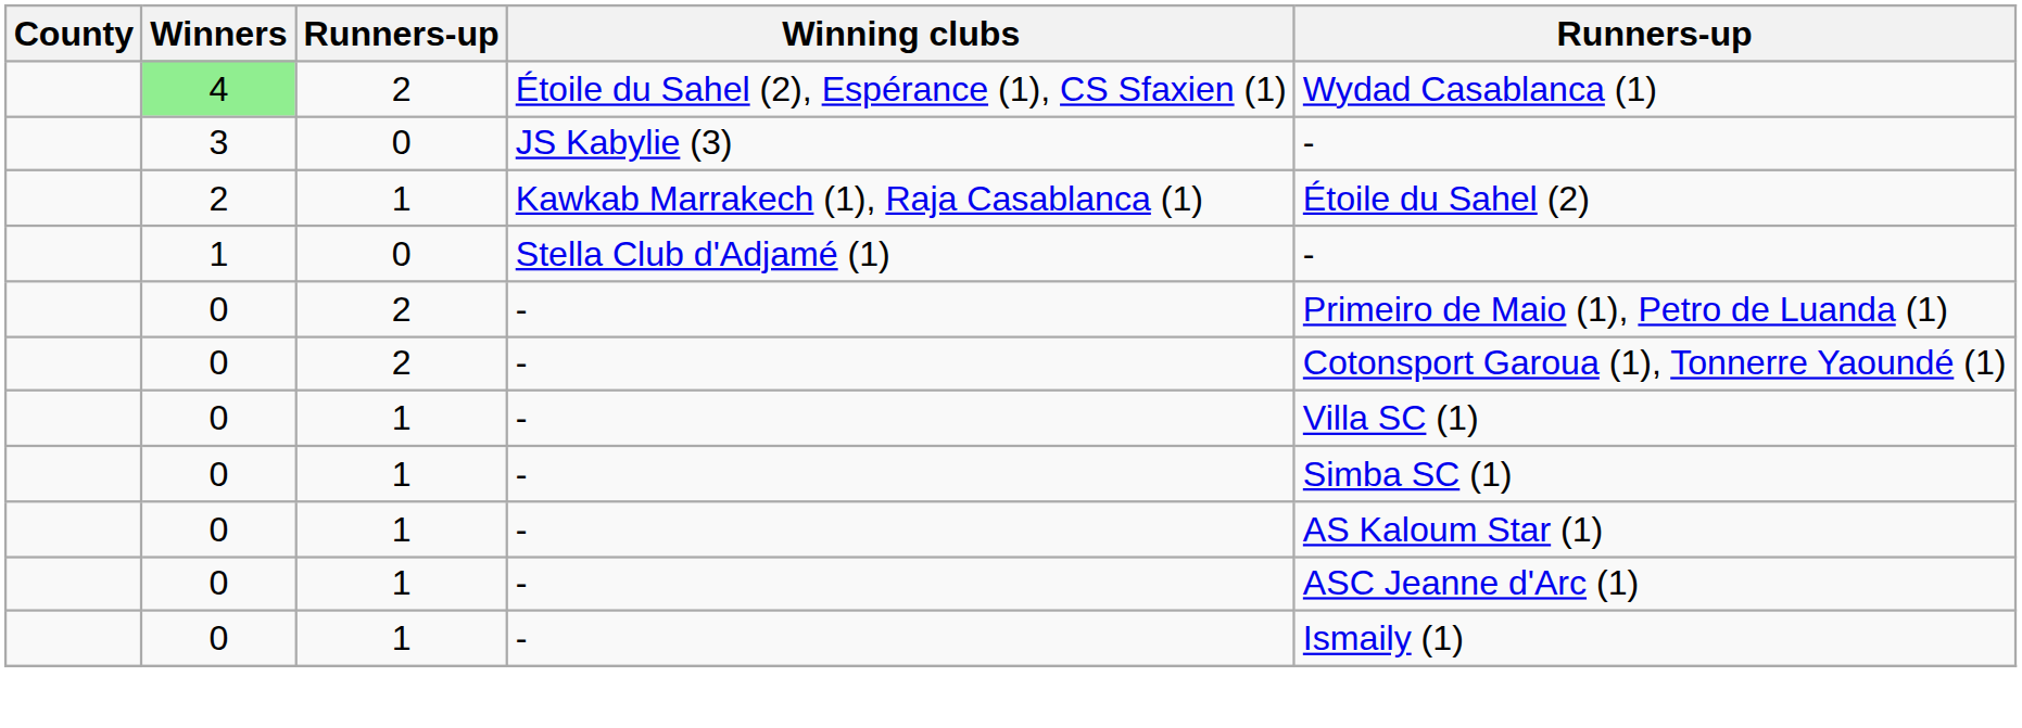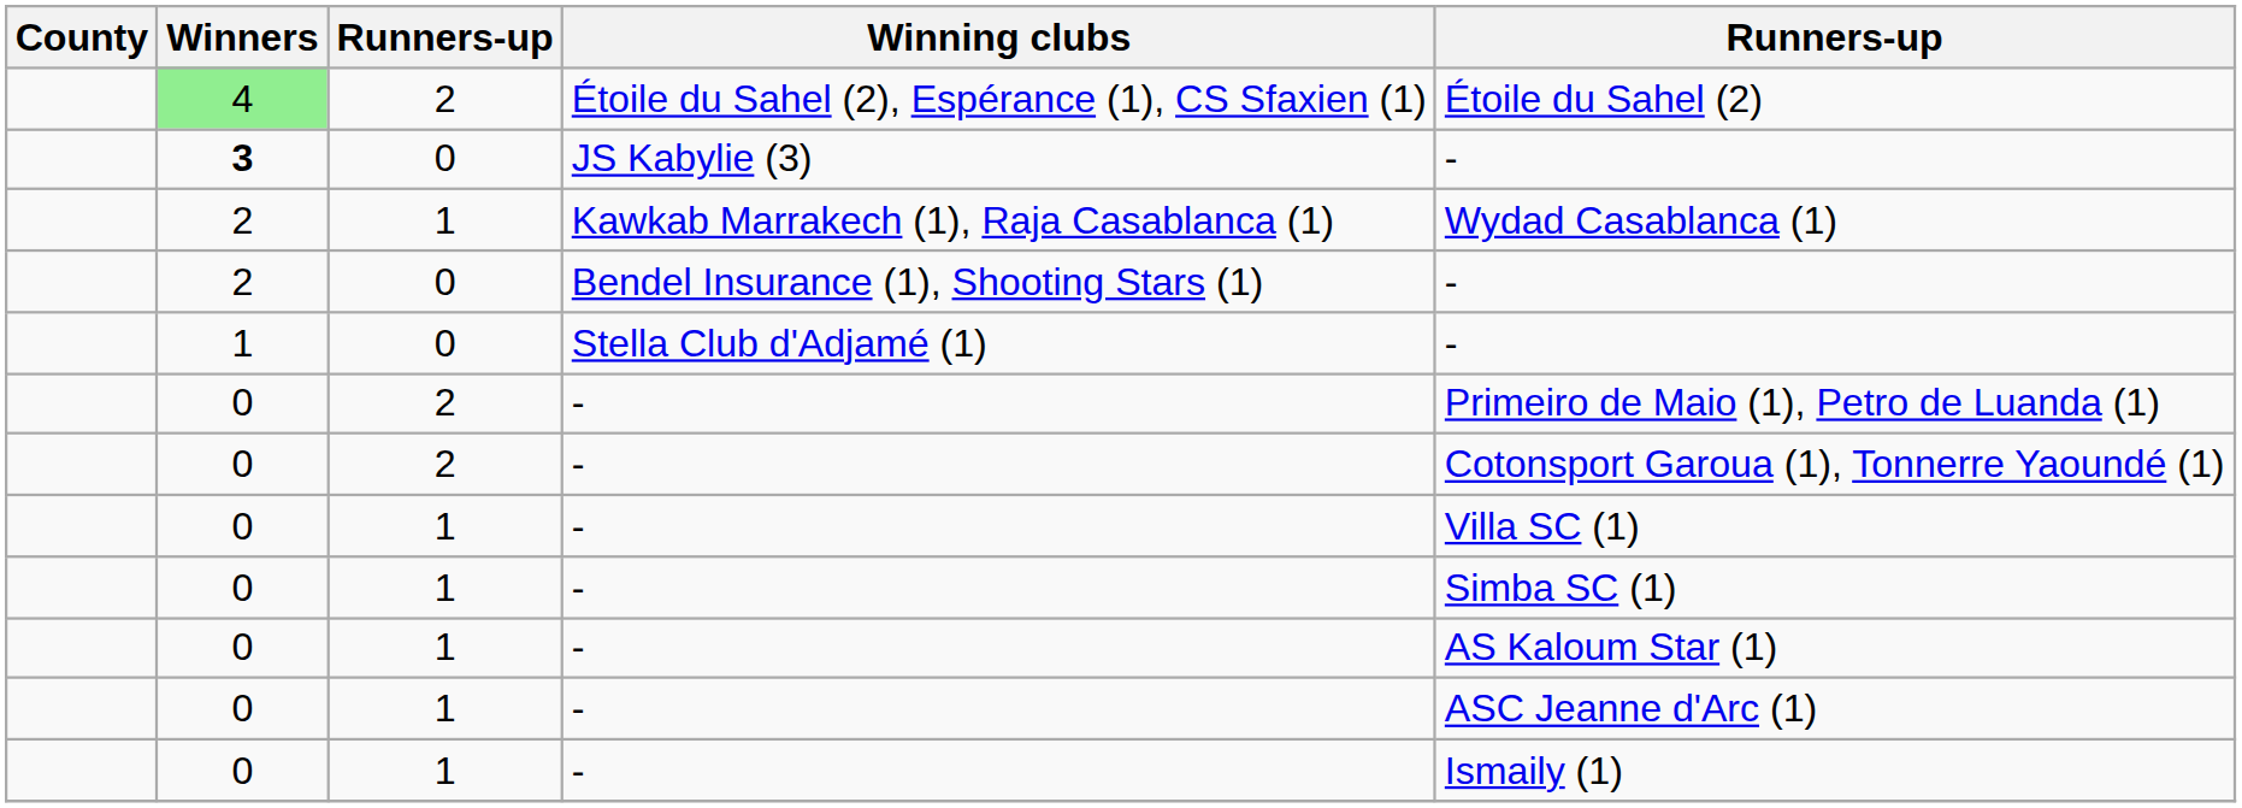Étoile du Sahel (2), Espérance (1), CS Sfaxien (1) | column 5: Wydad Casablanca (1) -> Étoile du Sahel (2)
JS Kabylie (3) | Winners: normal -> bold
Kawkab Marrakech (1), Raja Casablanca (1) | column 5: Étoile du Sahel (2) -> Wydad Casablanca (1)
+ row: 2 | 0 | Bendel Insurance (1), Shooting Stars (1) | -
